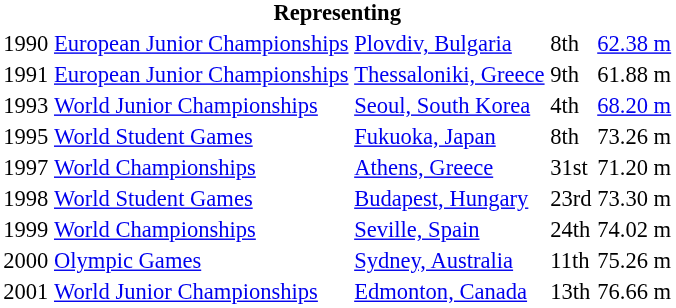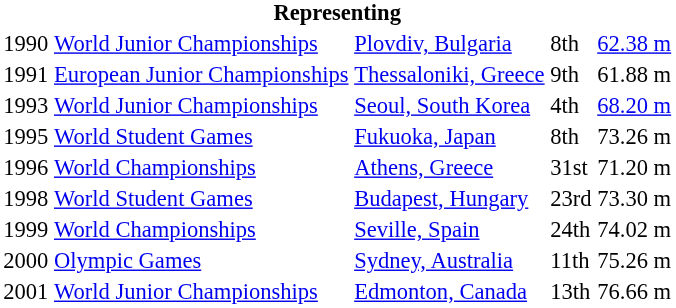Plovdiv, Bulgaria | column 2: European Junior Championships -> World Junior Championships
Athens, Greece | column 1: 1997 -> 1996
